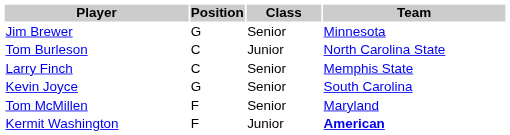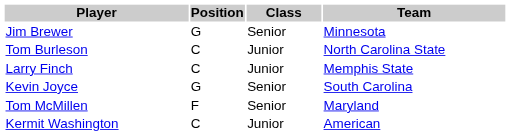Larry Finch | Class: Senior -> Junior
Kermit Washington | Position: F -> C
Kermit Washington | Team: bold -> normal
